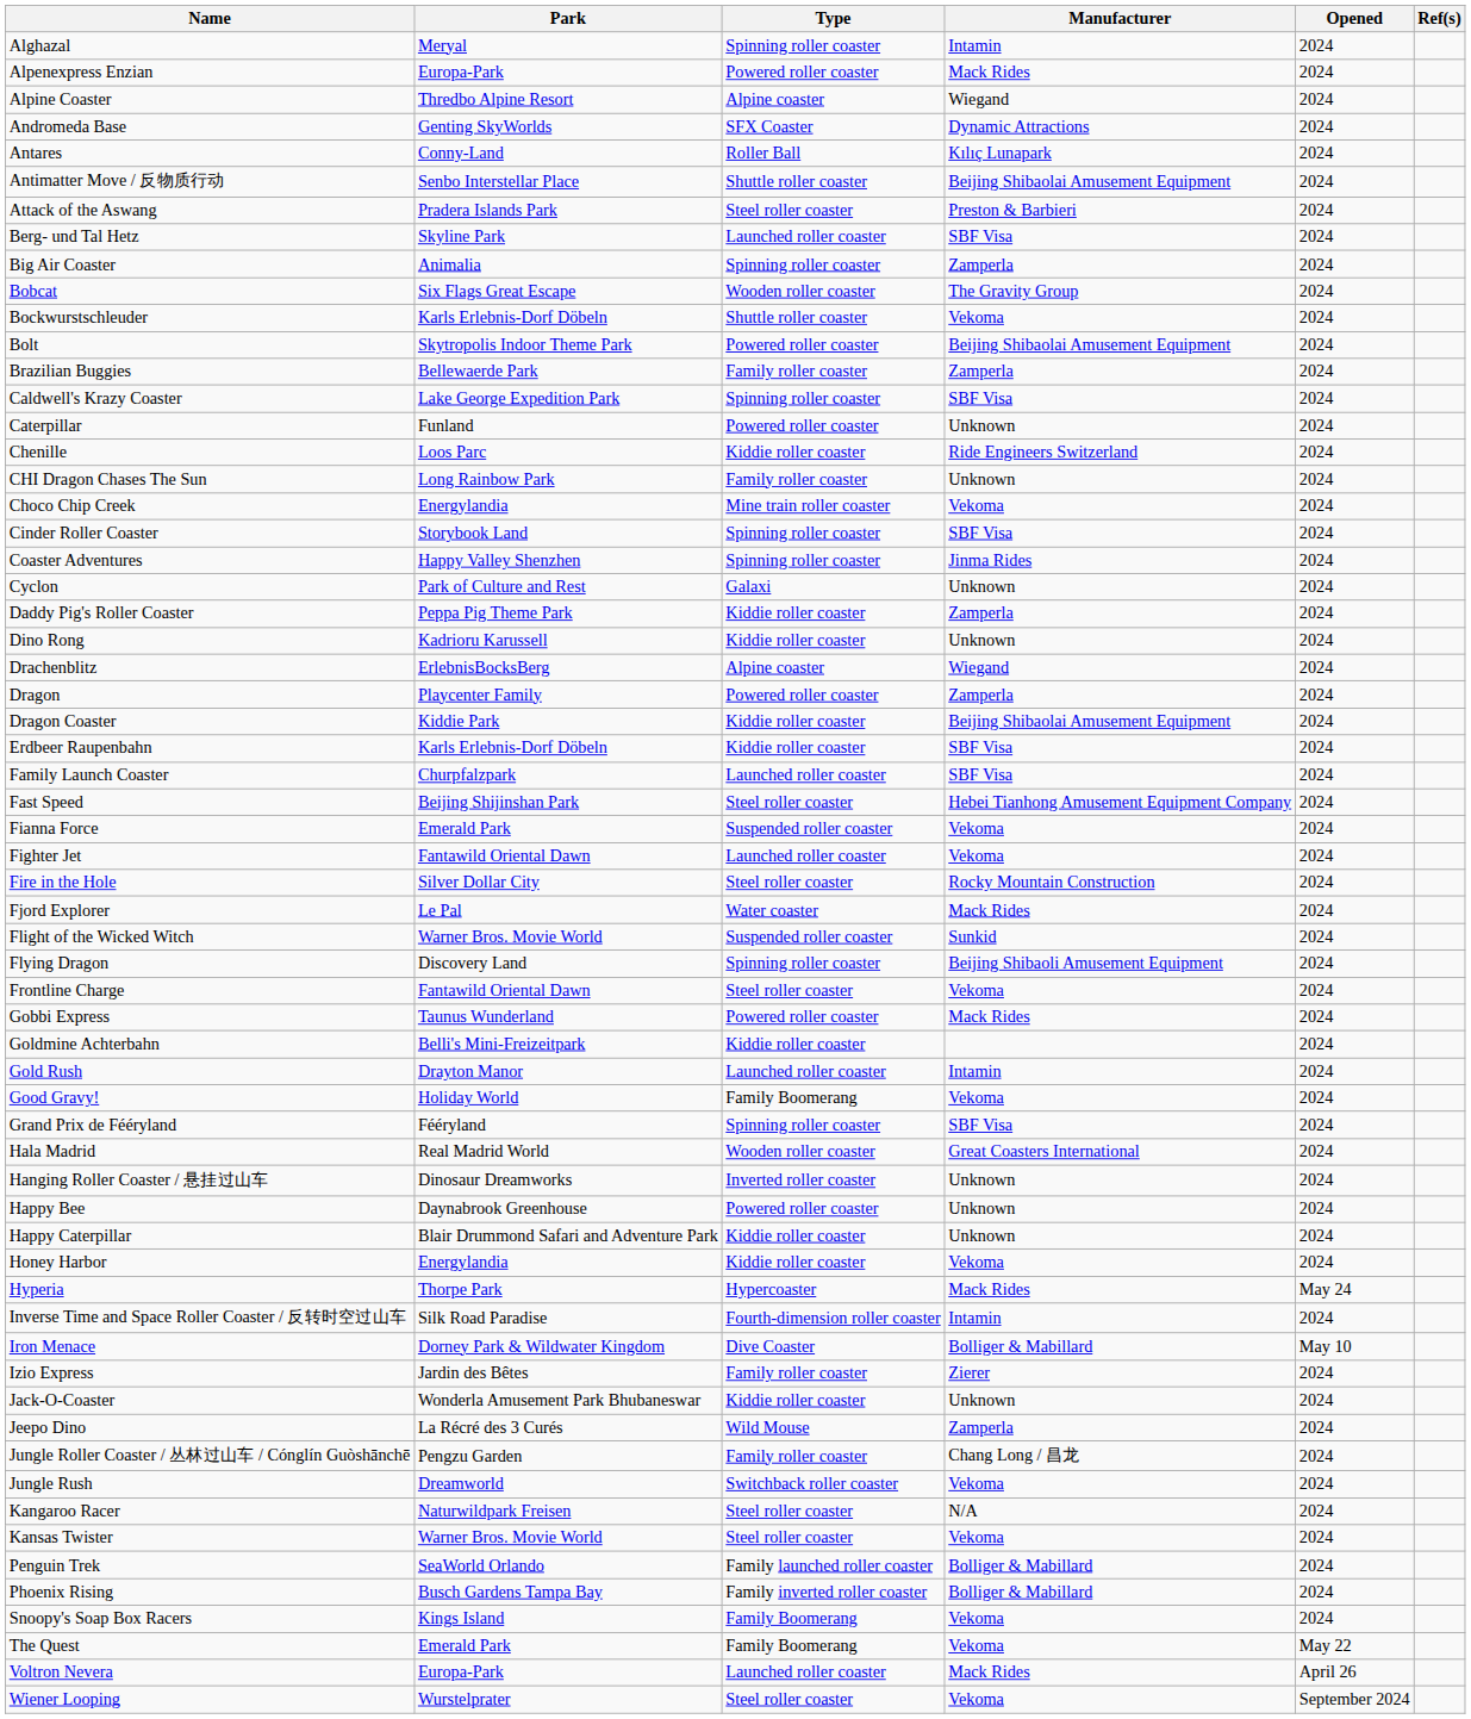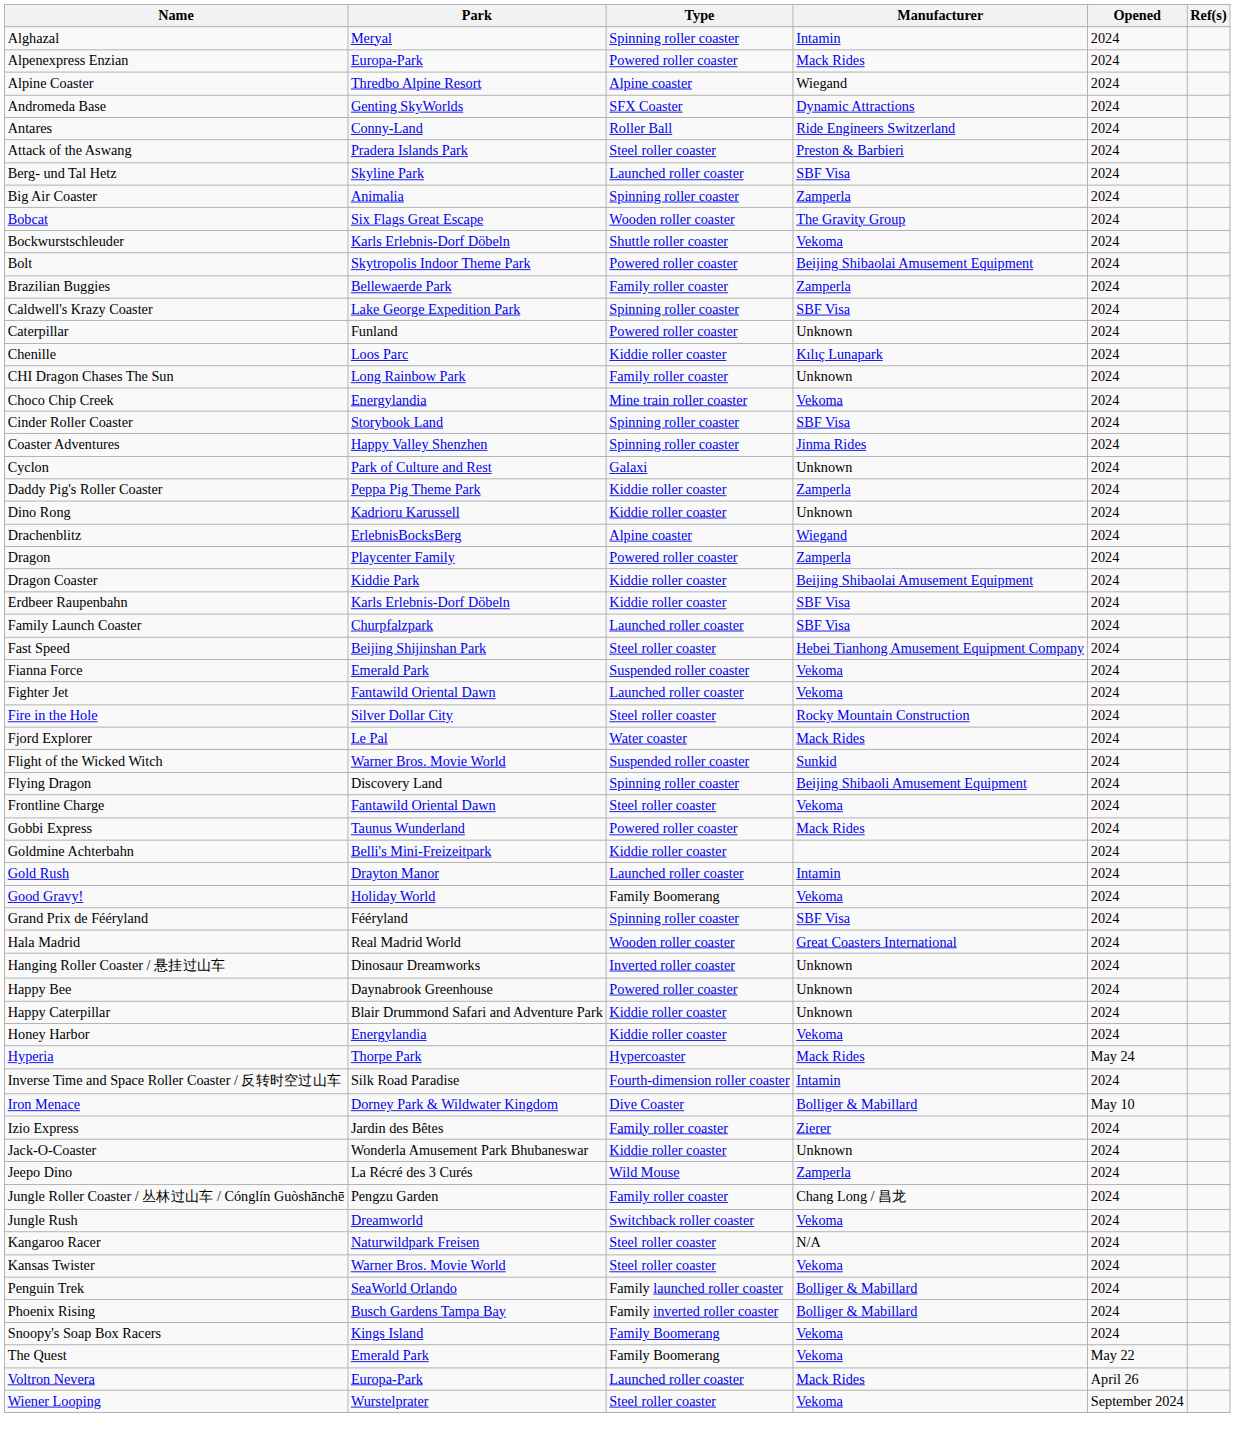Antares | Manufacturer: Kılıç Lunapark -> Ride Engineers Switzerland
- row: Antimatter Move / 反物质行动 | Senbo Interstellar Place | Shuttle roller coaster | Beijing Shibaolai Amusement Equipment | 2024
Chenille | Manufacturer: Ride Engineers Switzerland -> Kılıç Lunapark
